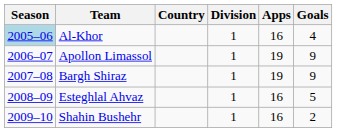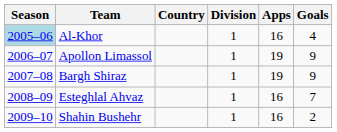Esteghlal Ahvaz | Goals: 5 -> 7
